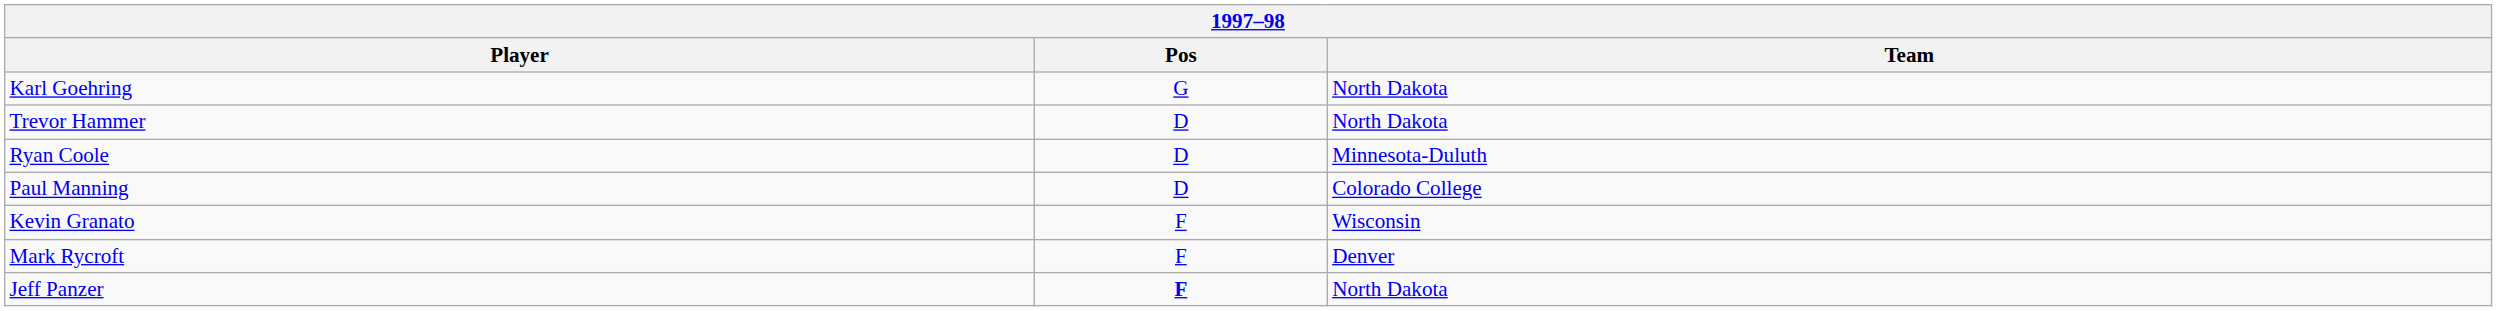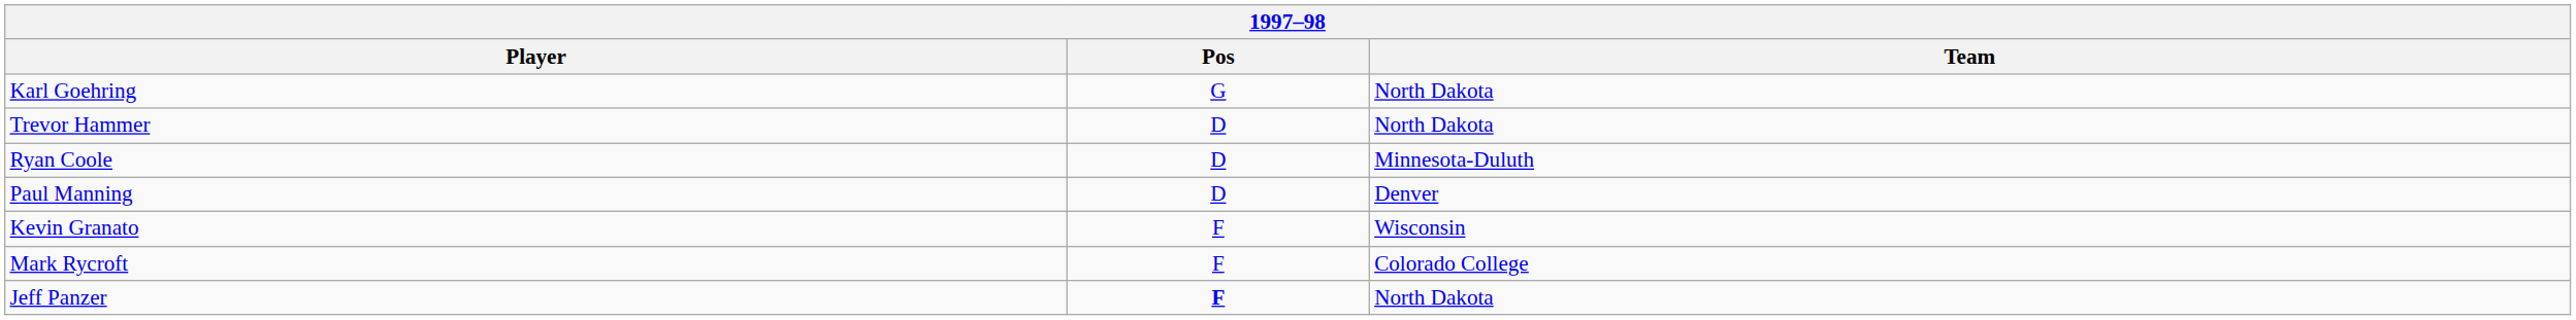Paul Manning | Team: Colorado College -> Denver
Mark Rycroft | Team: Denver -> Colorado College
